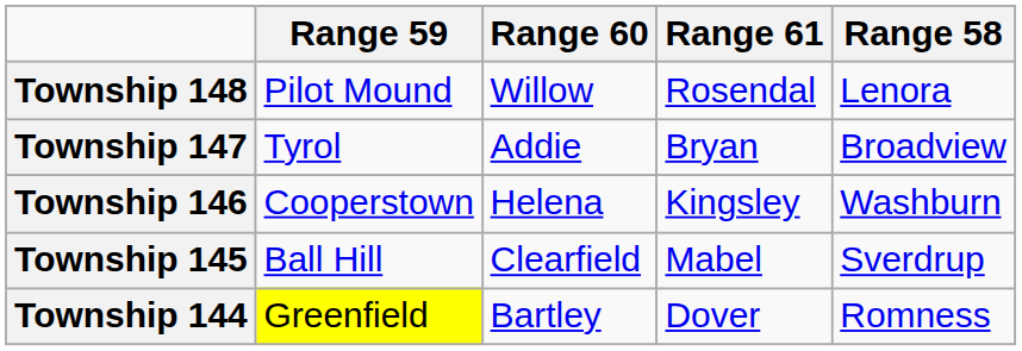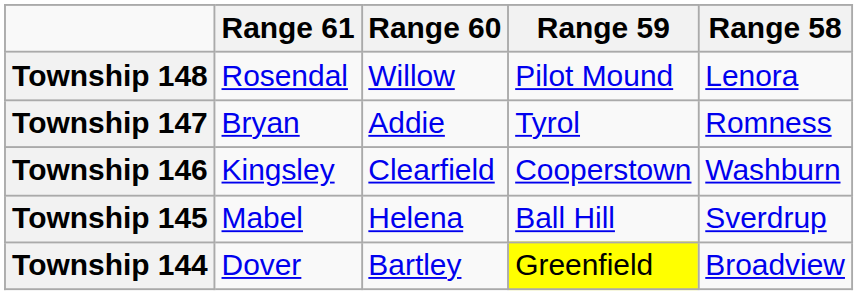columns swapped: Range 61 <-> Range 59
Township 147 | Range 58: Broadview -> Romness
Township 146 | Range 60: Helena -> Clearfield
Township 145 | Range 60: Clearfield -> Helena
Township 144 | Range 58: Romness -> Broadview
